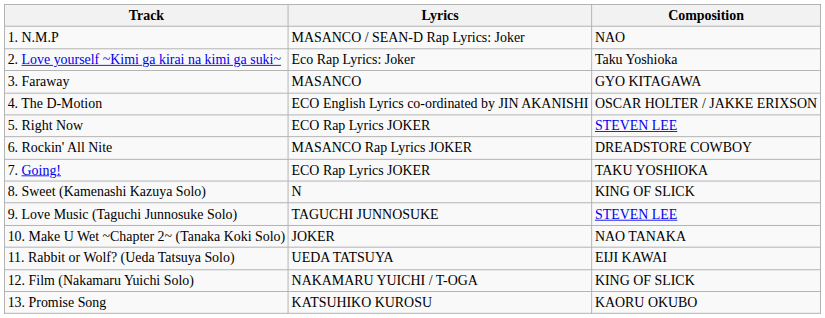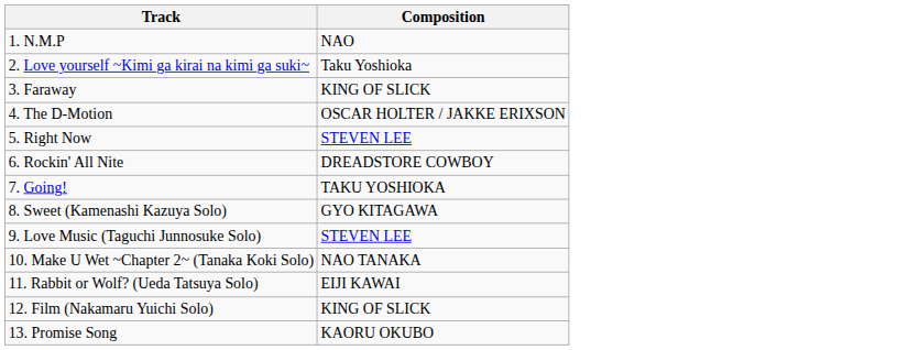- column: Lyrics | MASANCO / SEAN-D Rap Lyrics: Joker | Eco Rap Lyrics: Joker | MASANCO | ECO English Lyrics co-ordinated by JIN AKANISHI | ECO Rap Lyrics JOKER | MASANCO Rap Lyrics JOKER | ECO Rap Lyrics JOKER | N | TAGUCHI JUNNOSUKE | JOKER | UEDA TATSUYA | NAKAMARU YUICHI / T-OGA | KATSUHIKO KUROSU
3. Faraway | Composition: GYO KITAGAWA -> KING OF SLICK
8. Sweet (Kamenashi Kazuya Solo) | Composition: KING OF SLICK -> GYO KITAGAWA
